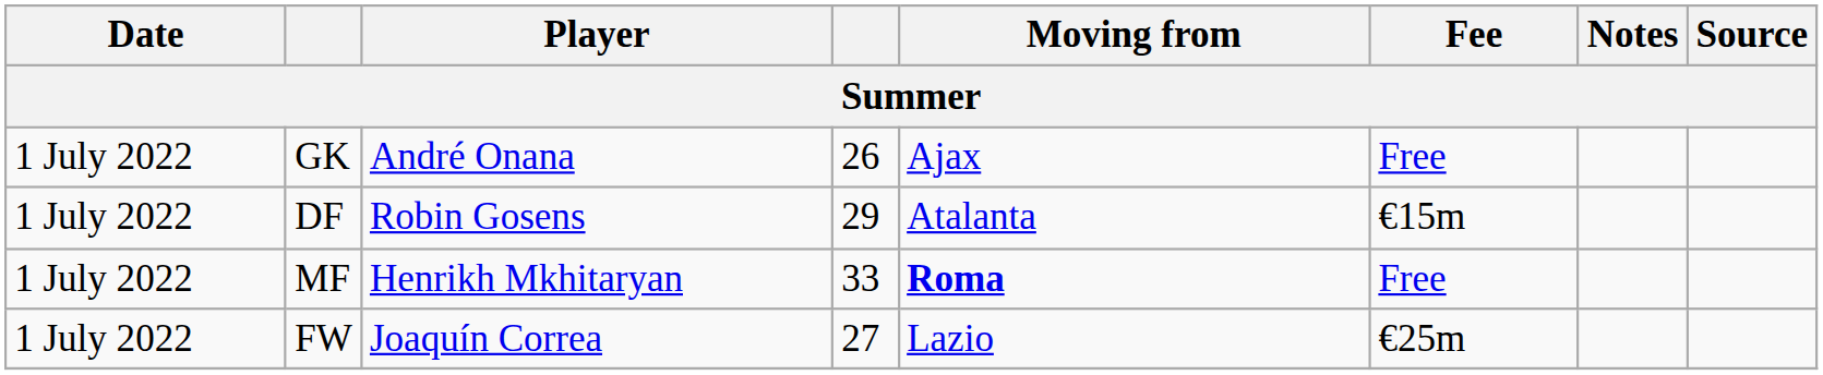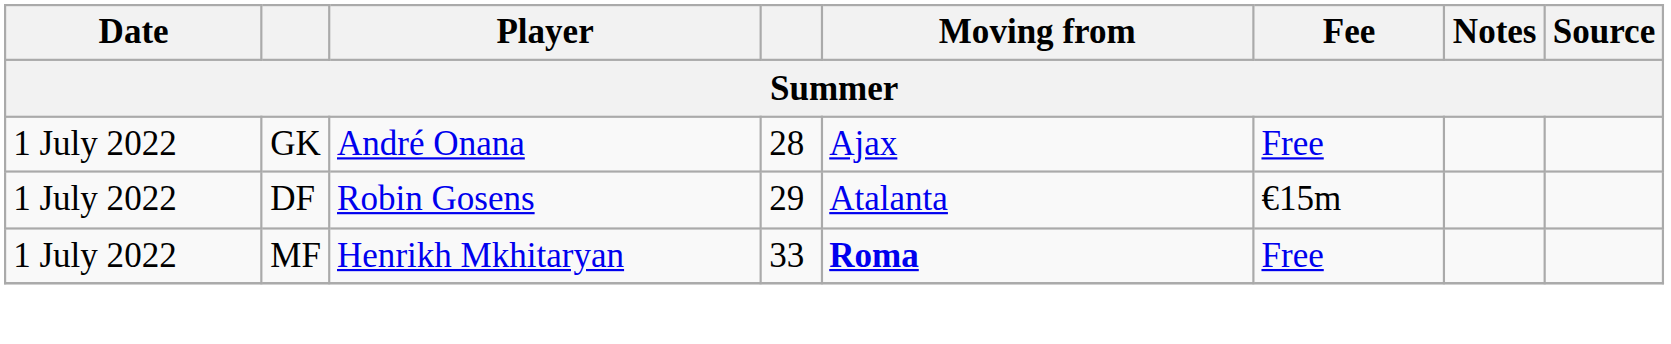GK | column 4: 26 -> 28
- row: 1 July 2022 | FW | Joaquín Correa | 27 | Lazio | €25m
